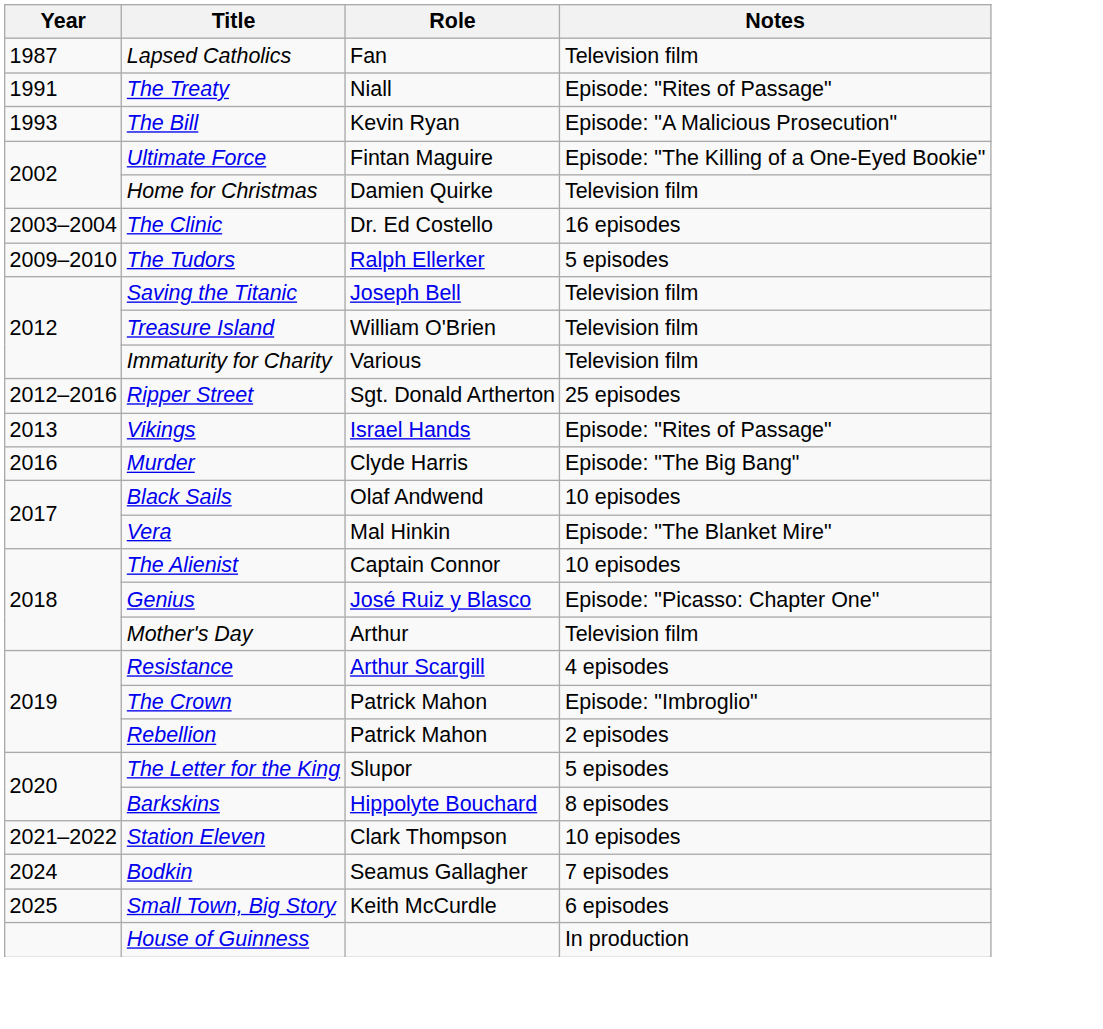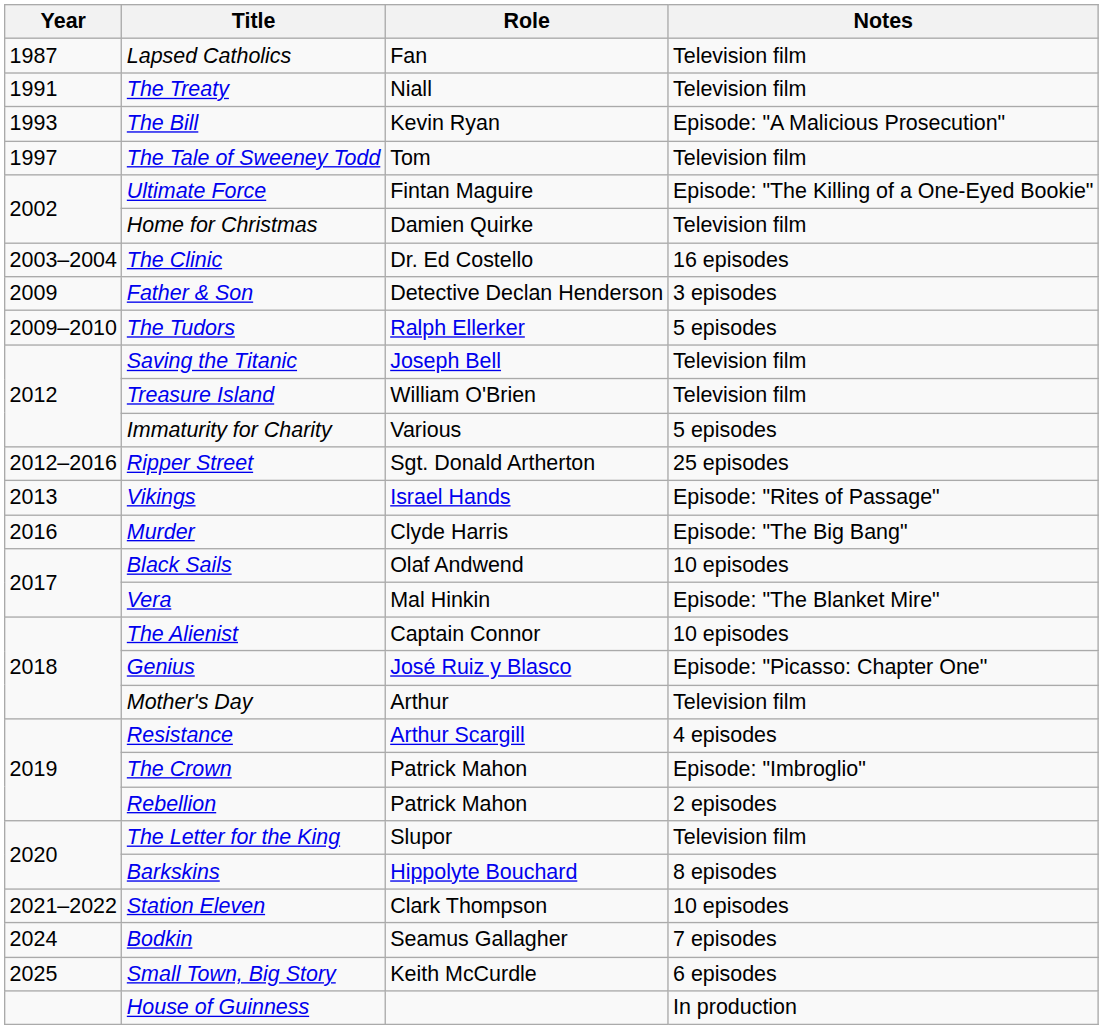The Treaty | Notes: Episode: "Rites of Passage" -> Television film
+ row: 1997 | The Tale of Sweeney Todd | Tom | Television film
+ row: 2009 | Father & Son | Detective Declan Henderson | 3 episodes
Immaturity for Charity | Notes: Television film -> 5 episodes
The Letter for the King | Notes: 5 episodes -> Television film
